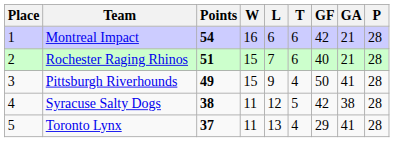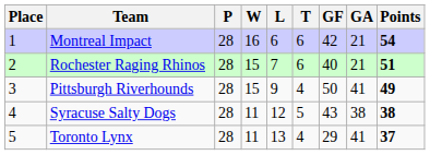columns swapped: P <-> Points
Syracuse Salty Dogs | GF: 42 -> 43
